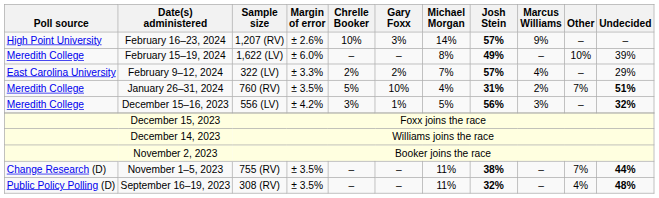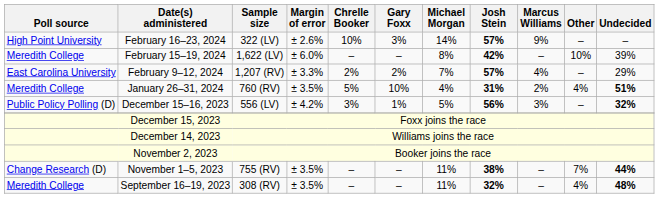February 16–23, 2024 | Sample size: 1,207 (RV) -> 322 (LV)
February 15–19, 2024 | Josh Stein: 49% -> 42%
February 9–12, 2024 | Sample size: 322 (LV) -> 1,207 (RV)
January 26–31, 2024 | Other: 7% -> 4%
December 15–16, 2023 | Poll source: Meredith College -> Public Policy Polling (D)
September 16–19, 2023 | Poll source: Public Policy Polling (D) -> Meredith College
